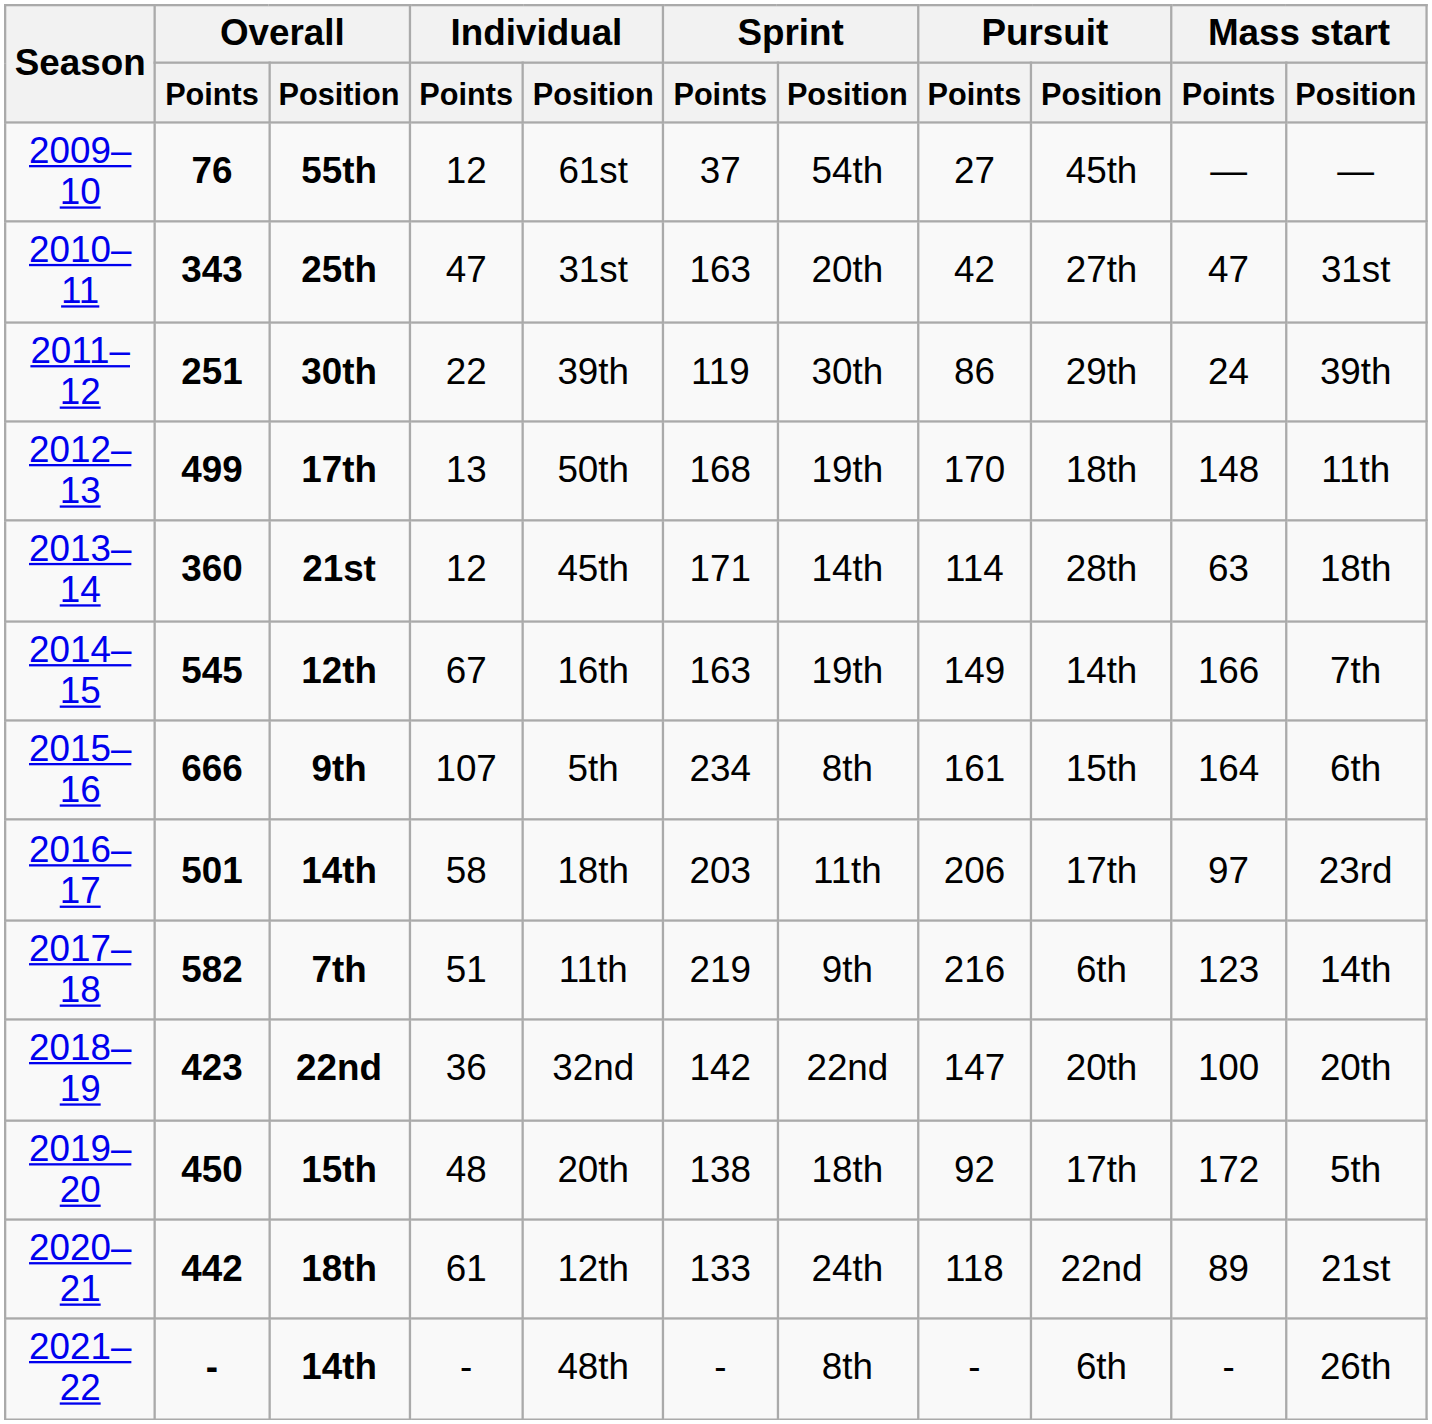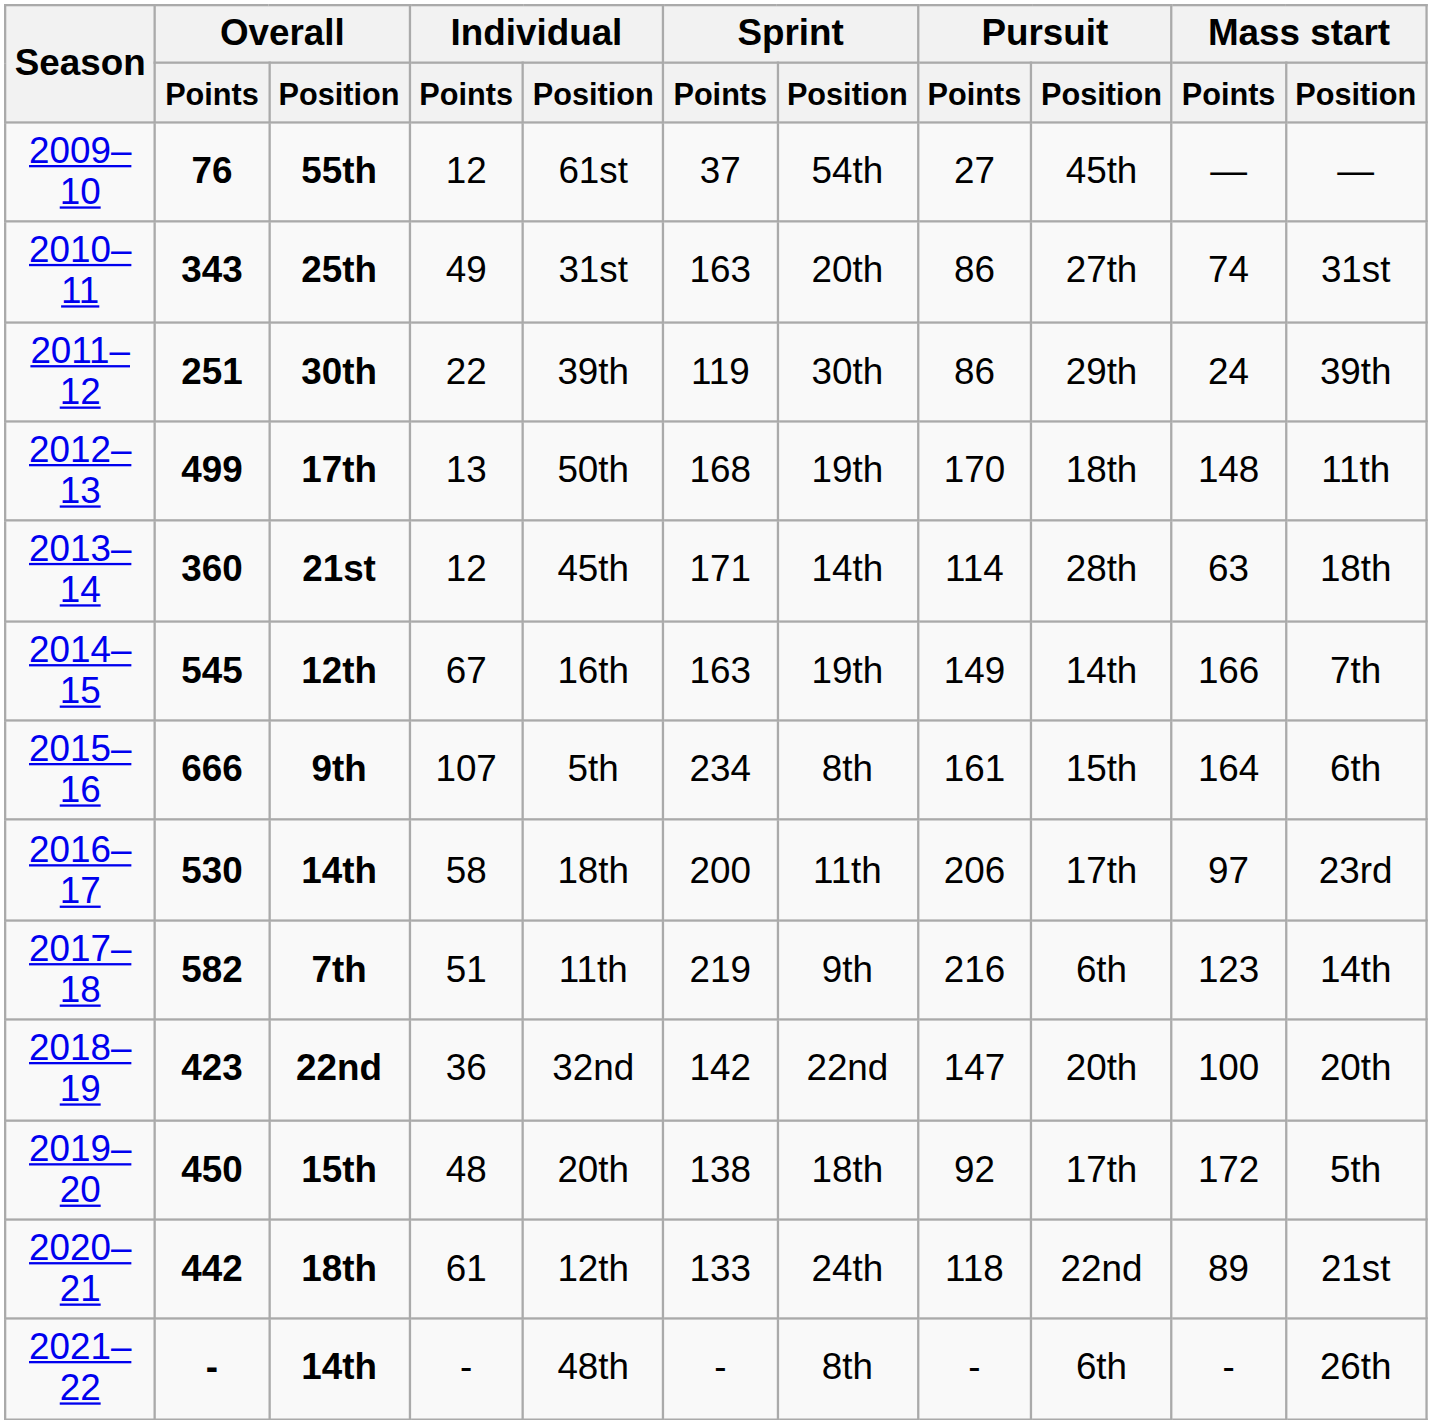25th | Individual / Points: 47 -> 49
25th | Pursuit / Points: 42 -> 86
25th | Mass start / Points: 47 -> 74
2016–17 / 14th | Overall / Points: 501 -> 530
2016–17 / 14th | Sprint / Points: 203 -> 200
